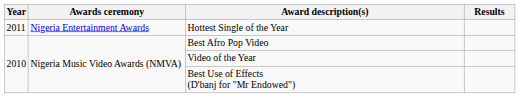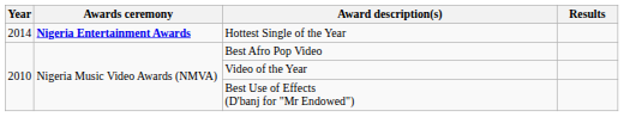Hottest Single of the Year | Year: 2011 -> 2014
Hottest Single of the Year | Awards ceremony: normal -> bold
